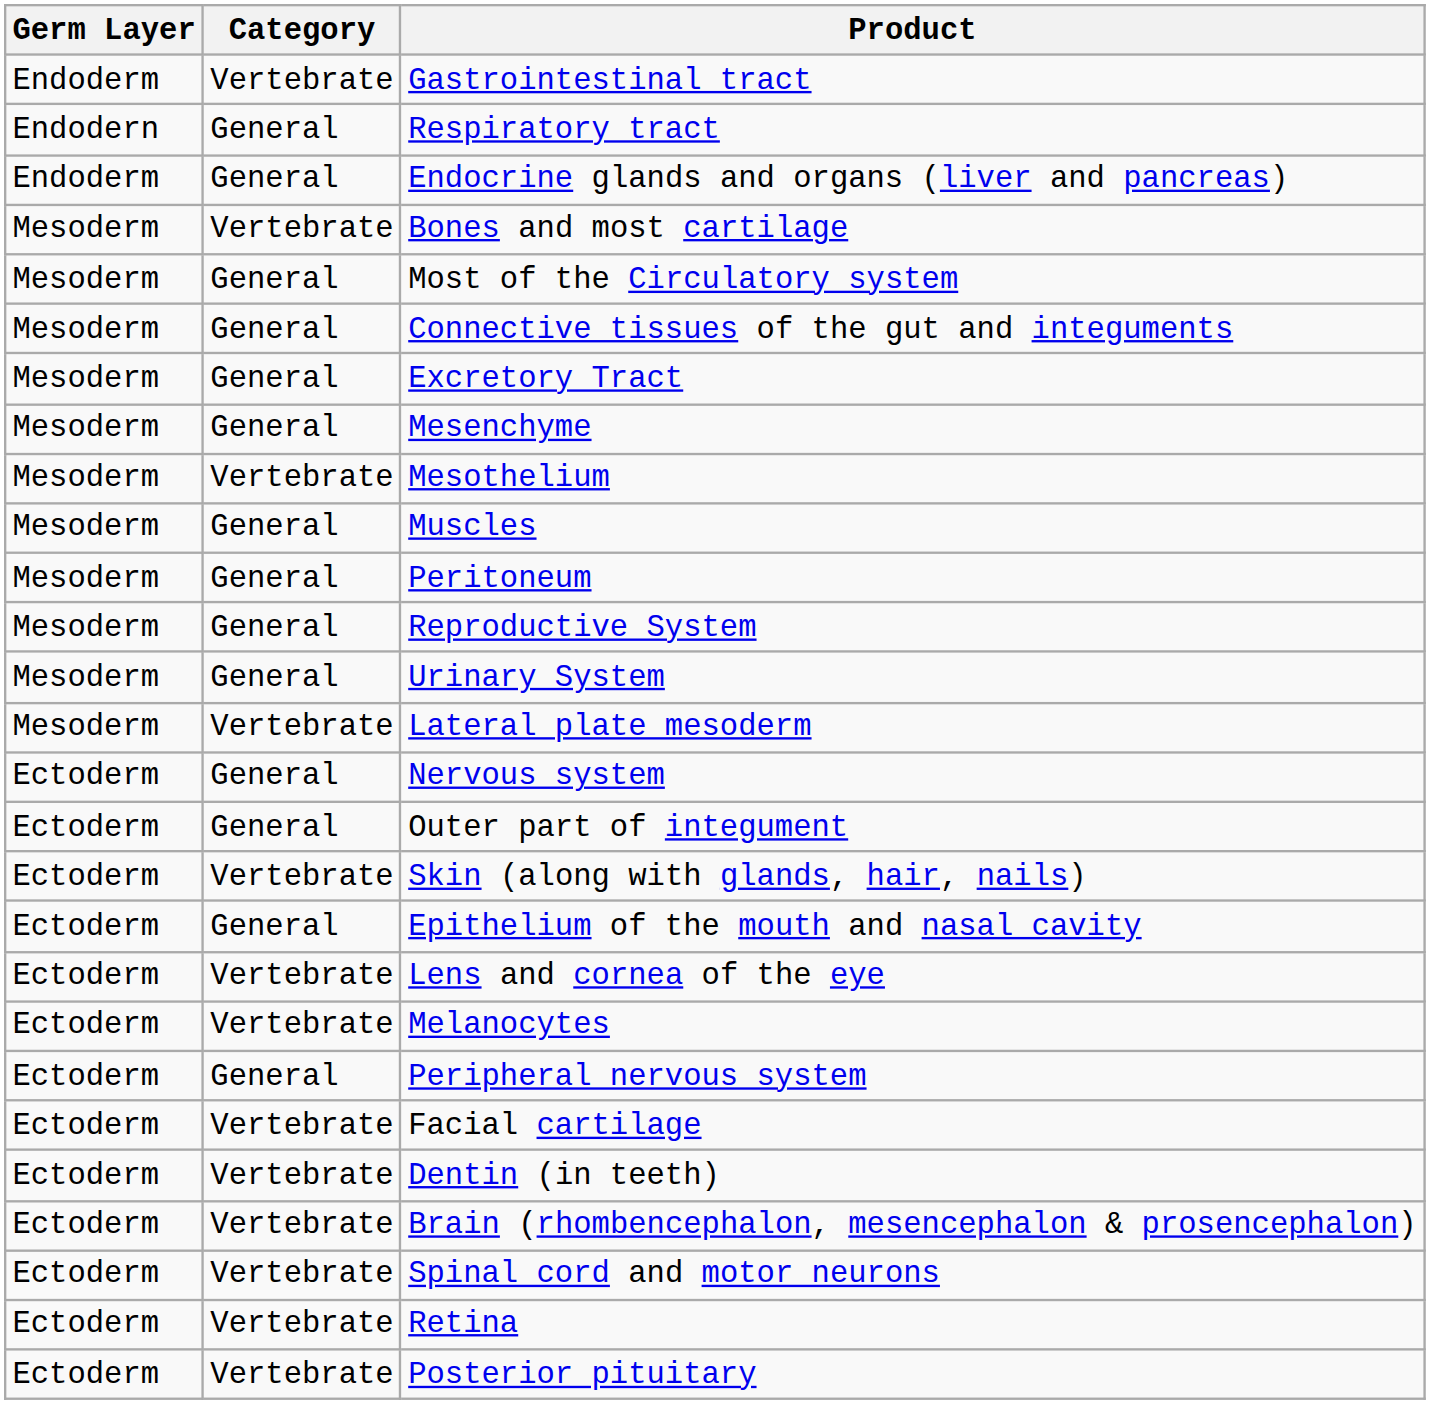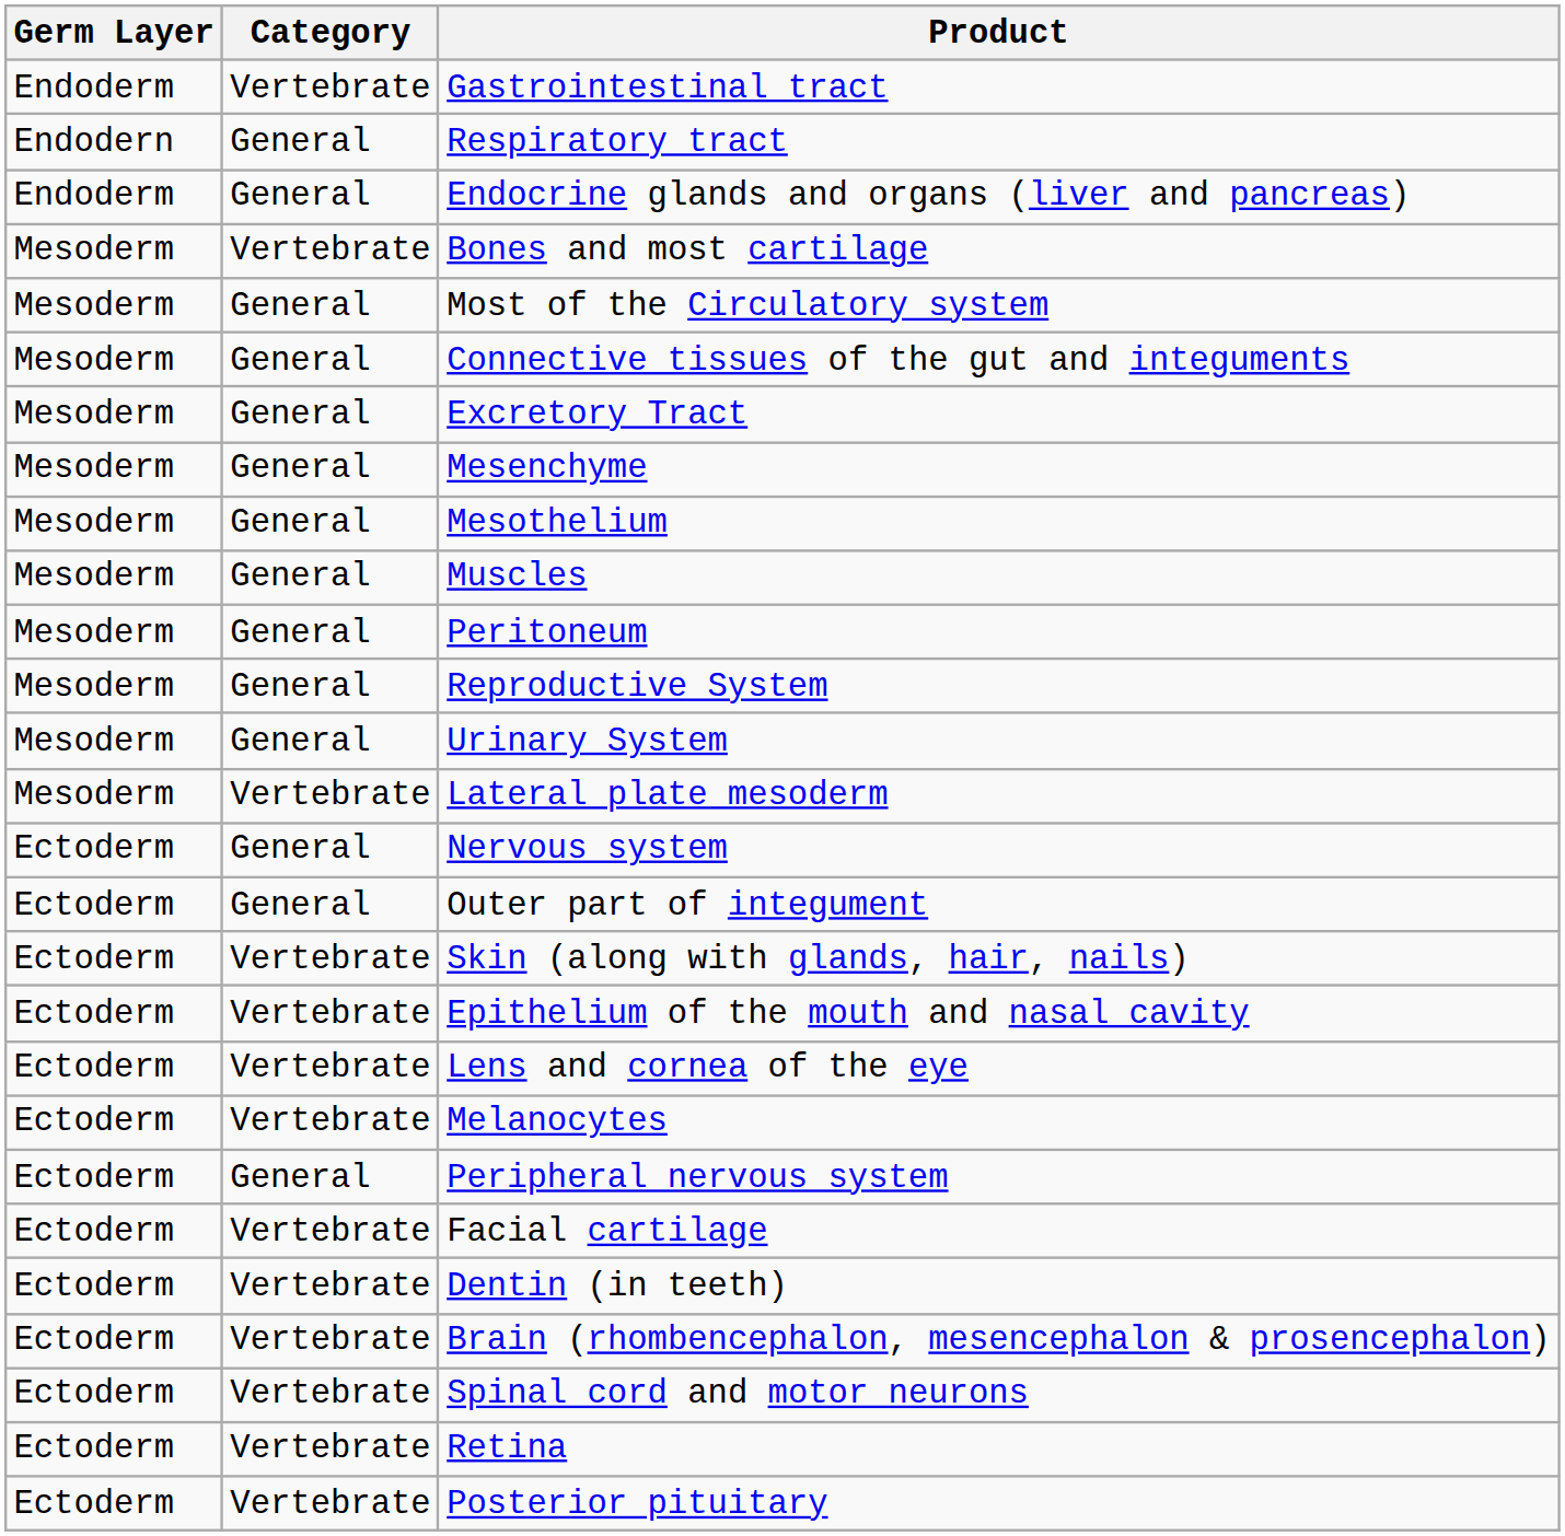Mesothelium | Category: Vertebrate -> General
Epithelium of the mouth and nasal cavity | Category: General -> Vertebrate
